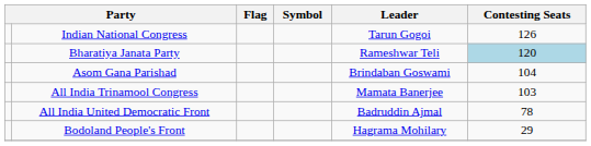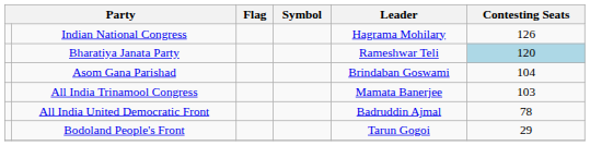Indian National Congress | Leader: Tarun Gogoi -> Hagrama Mohilary
Bodoland People's Front | Leader: Hagrama Mohilary -> Tarun Gogoi
